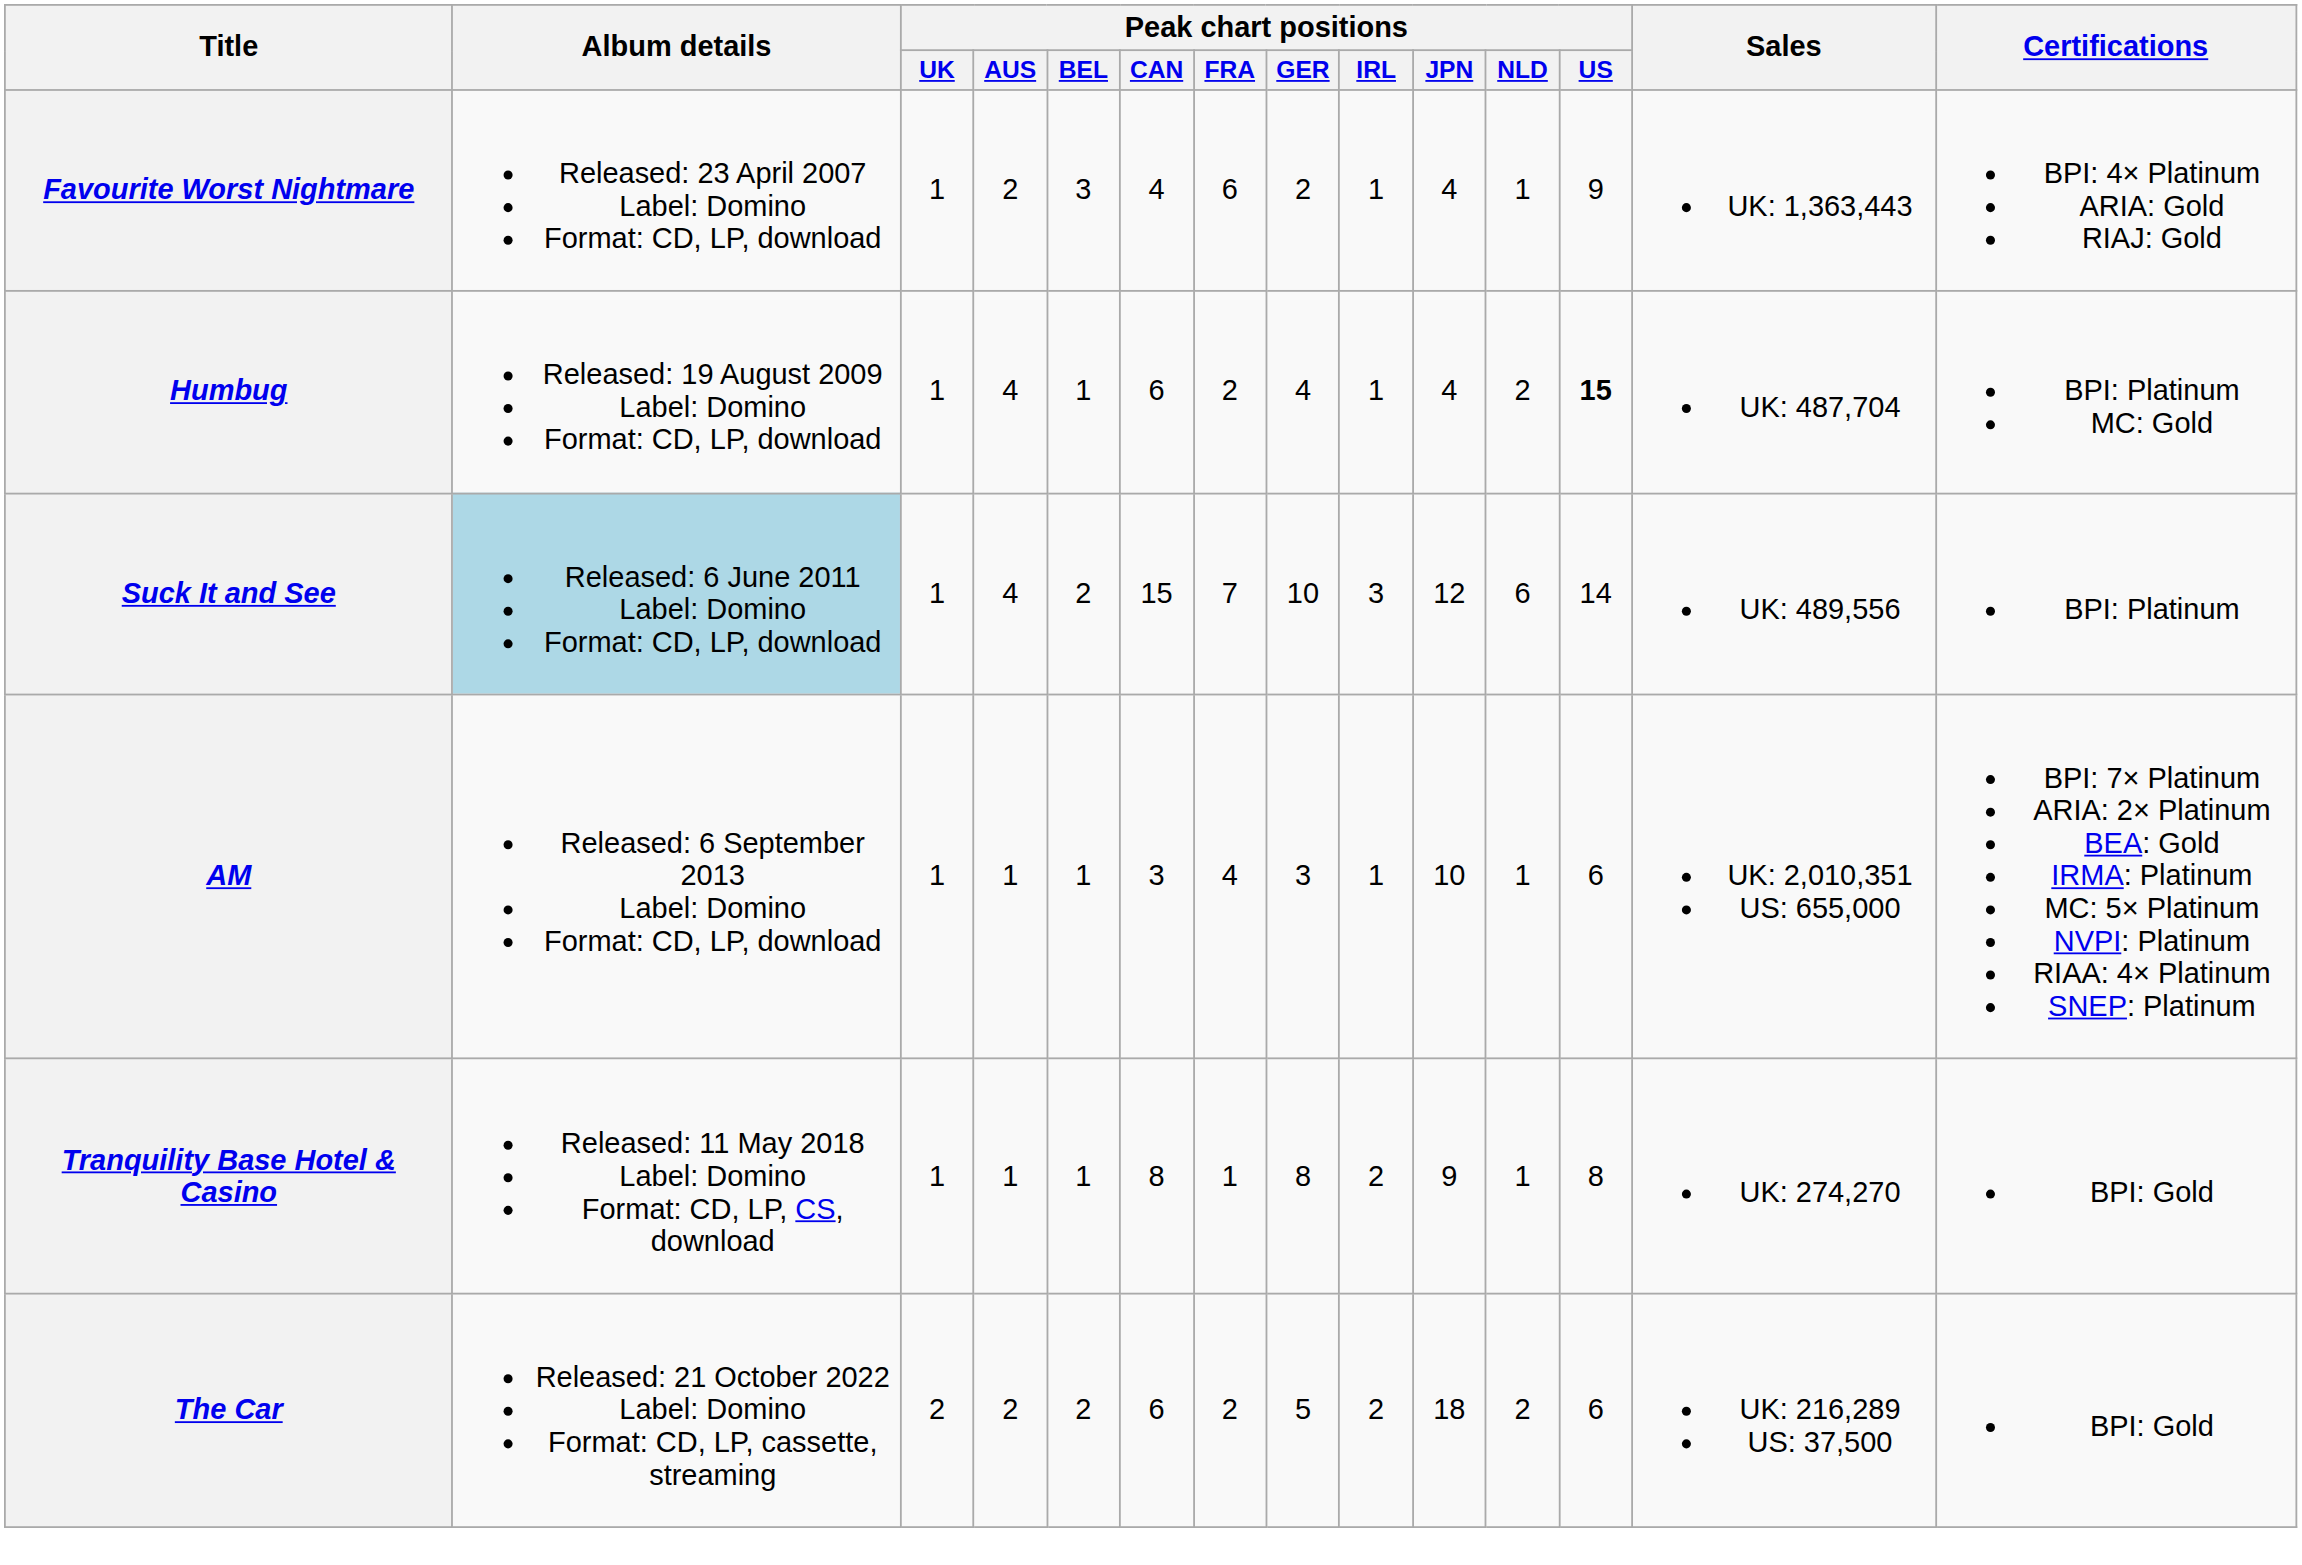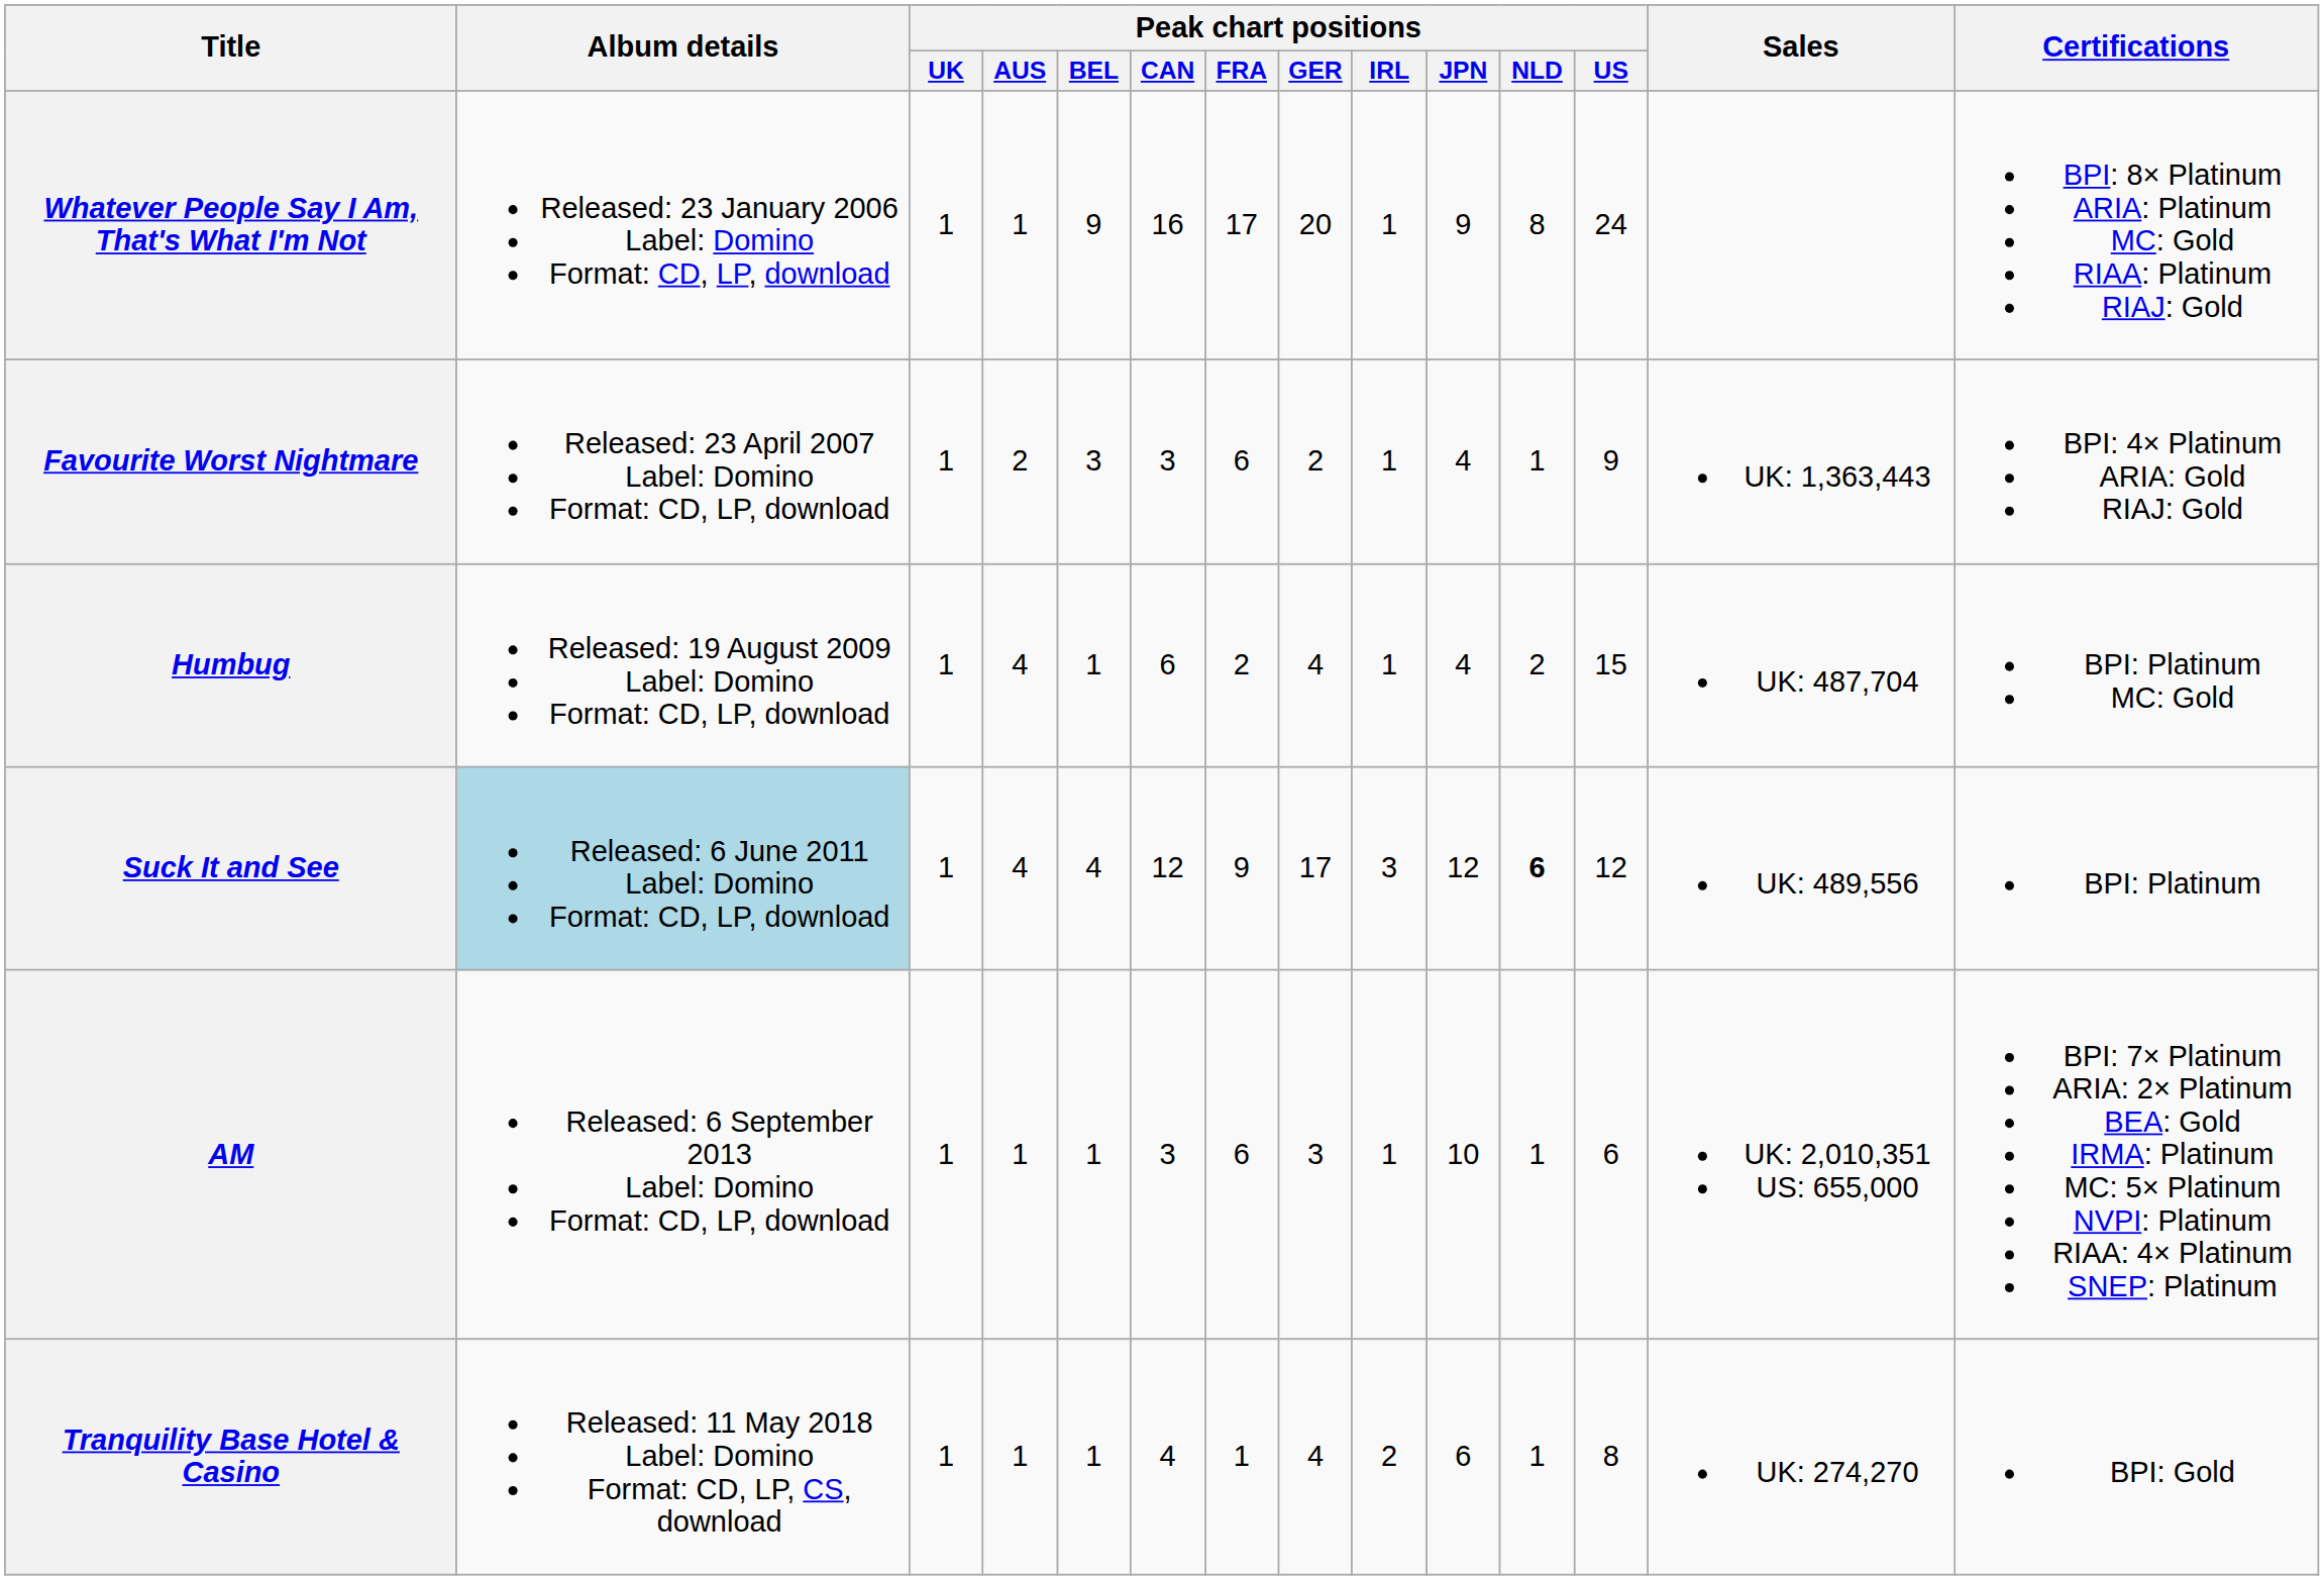+ row: Whatever People Say I Am, That's What I'm Not | Released: 23 January 2006 Label: Domino Format: CD, LP, download | 1 | 1 | 9 | 16 | 17 | 20 | 1 | 9 | 8 | 24 | BPI: 8× Platinum ARIA: Platinum MC: Gold RIAA: Platinum RIAJ: Gold
Favourite Worst Nightmare | Peak chart positions / CAN: 4 -> 3
Humbug | Peak chart positions / US: bold -> normal
Suck It and See | Peak chart positions / BEL: 2 -> 4
Suck It and See | Peak chart positions / CAN: 15 -> 12
Suck It and See | Peak chart positions / FRA: 7 -> 9
Suck It and See | Peak chart positions / GER: 10 -> 17
Suck It and See | Peak chart positions / NLD: normal -> bold
Suck It and See | Peak chart positions / US: 14 -> 12
AM | Peak chart positions / FRA: 4 -> 6
Tranquility Base Hotel & Casino | Peak chart positions / CAN: 8 -> 4
Tranquility Base Hotel & Casino | Peak chart positions / GER: 8 -> 4
Tranquility Base Hotel & Casino | Peak chart positions / JPN: 9 -> 6
- row: The Car | Released: 21 October 2022 Label: Domino Format: CD, LP, cassette, streaming | 2 | 2 | 2 | 6 | 2 | 5 | 2 | 18 | 2 | 6 | UK: 216,289 US: 37,500 | BPI: Gold
